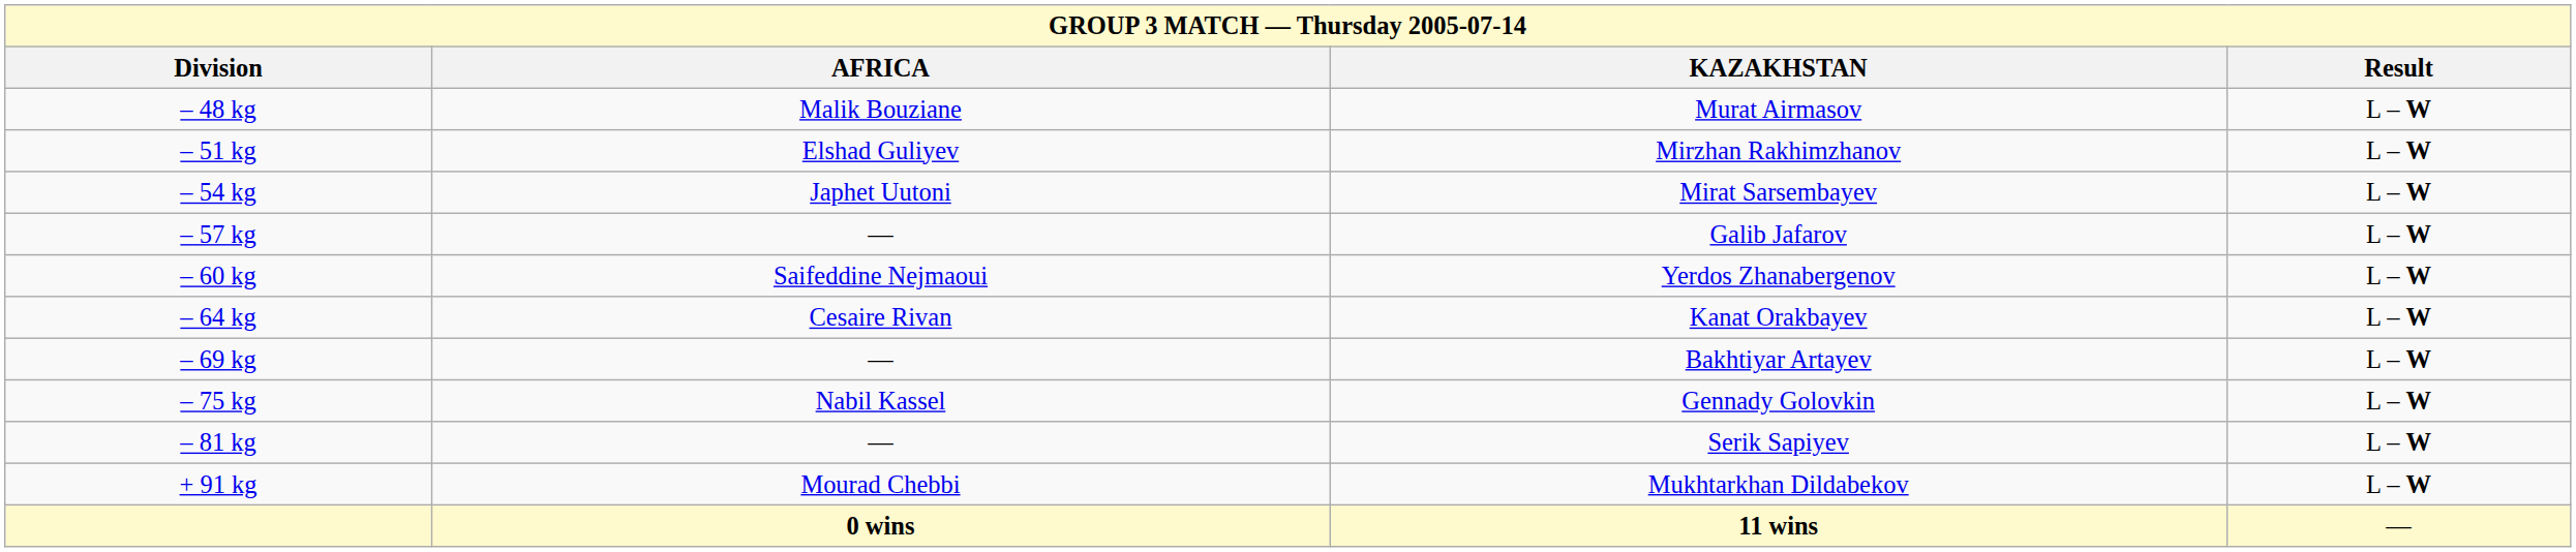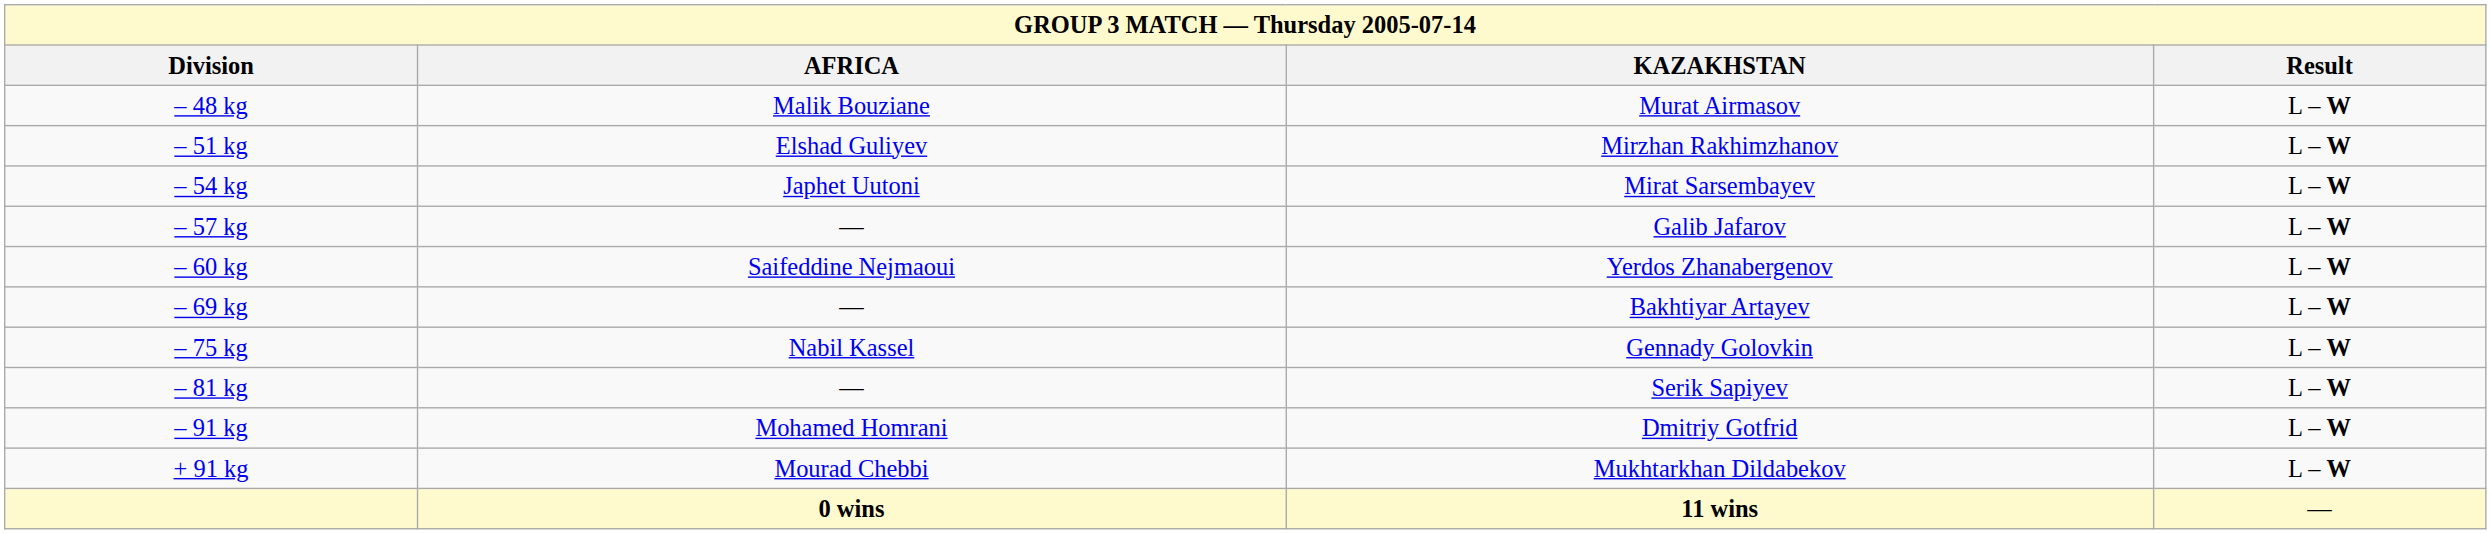- row: – 64 kg | Cesaire Rivan | Kanat Orakbayev | L – W
+ row: – 91 kg | Mohamed Homrani | Dmitriy Gotfrid | L – W
